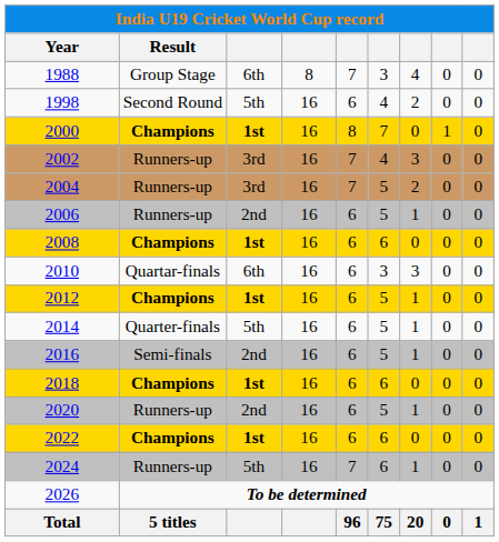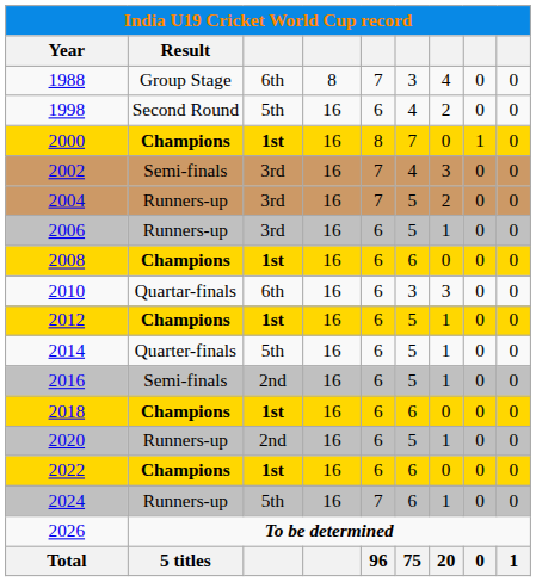2002 | India U19 Cricket World Cup record / Result: Runners-up -> Semi-finals
2006 | column 3: 2nd -> 3rd
